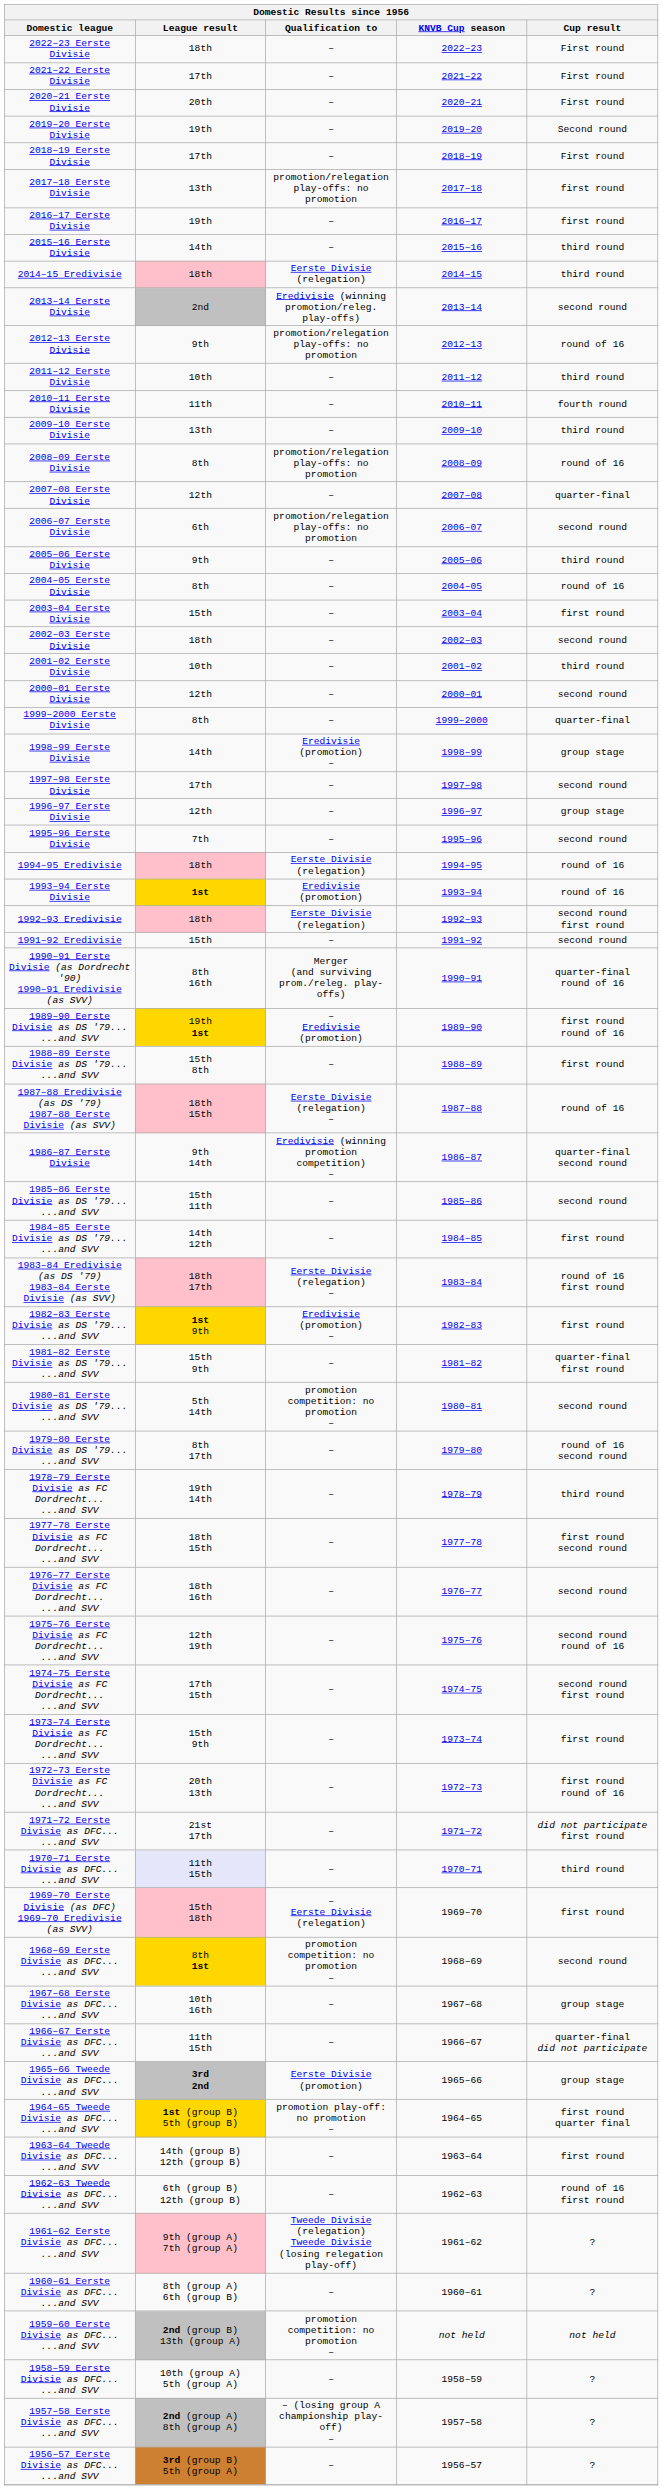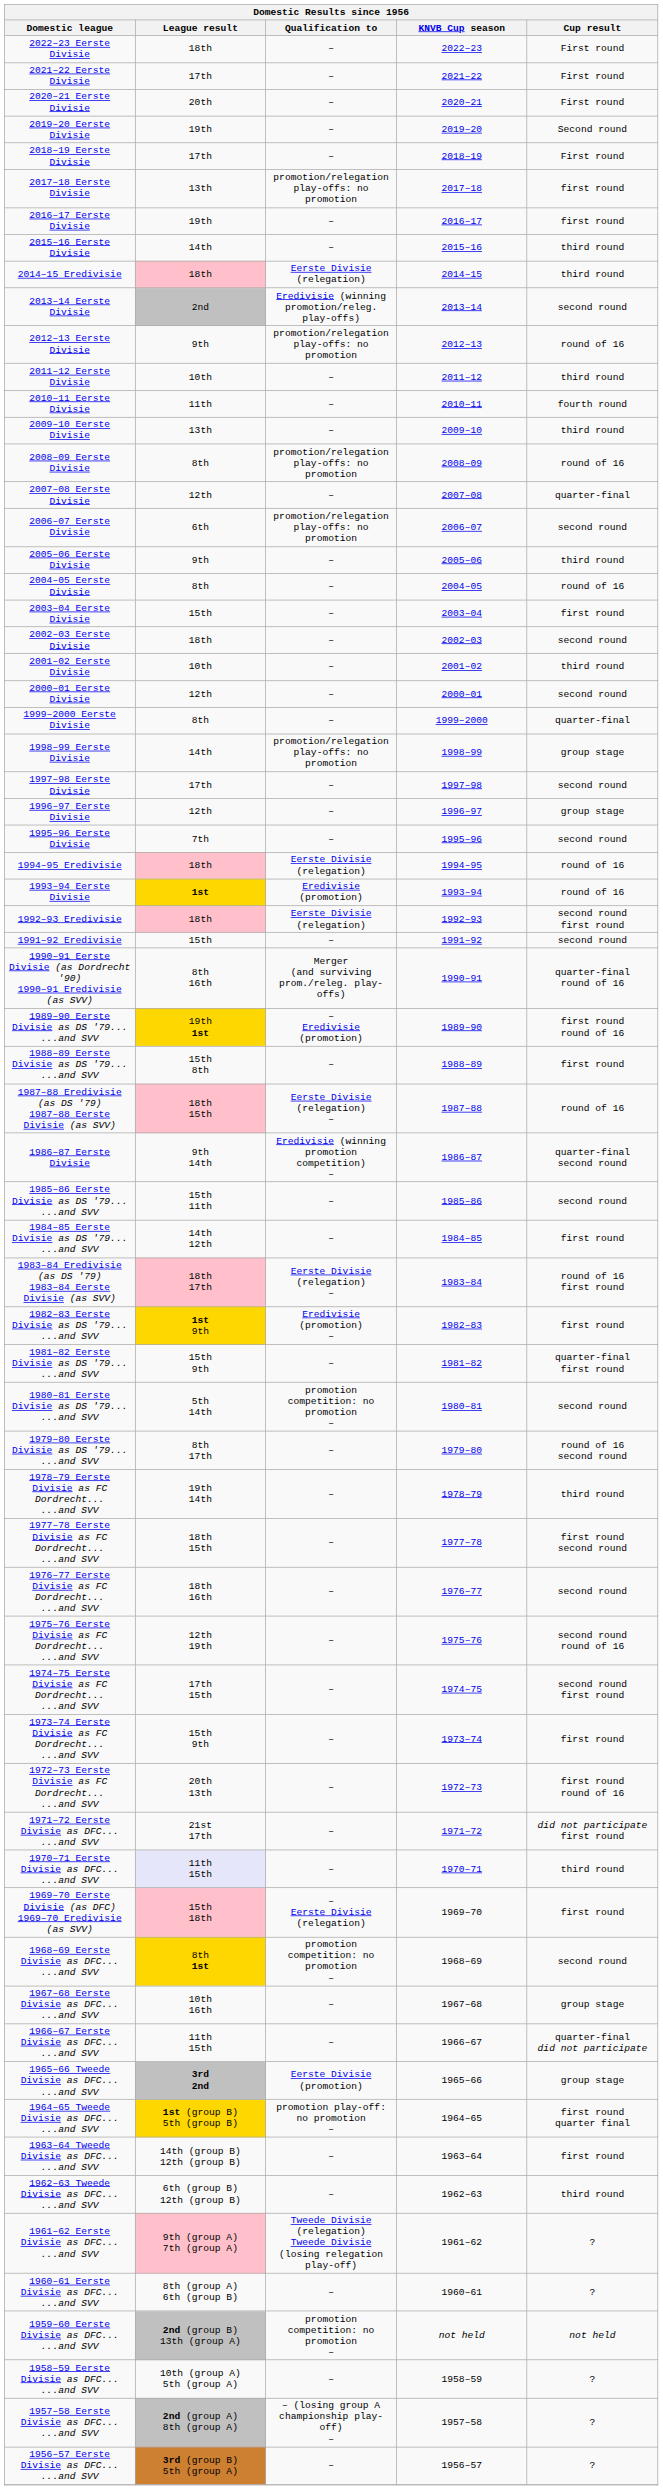1998–99 Eerste Divisie | Qualification to: Eredivisie (promotion) – -> promotion/relegation play-offs: no promotion
1962–63 Tweede Divisie as DFC... ...and SVV | Cup result: round of 16 first round -> third round
